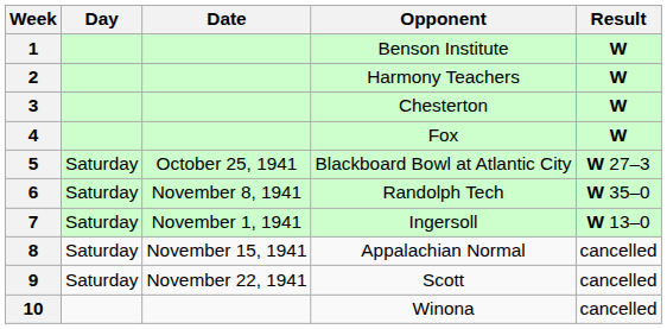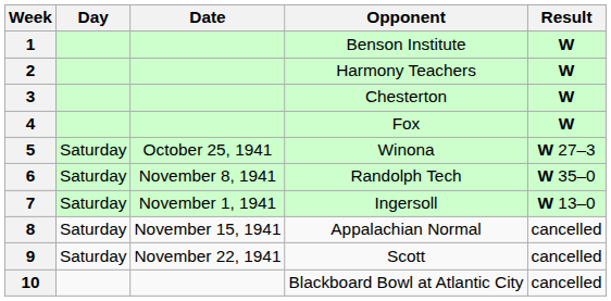5 | Opponent: Blackboard Bowl at Atlantic City -> Winona
10 | Opponent: Winona -> Blackboard Bowl at Atlantic City
